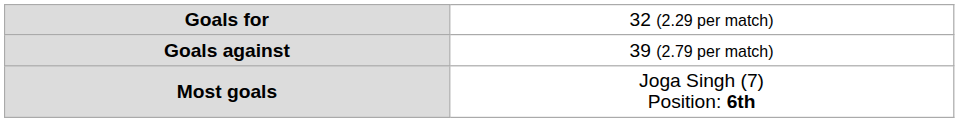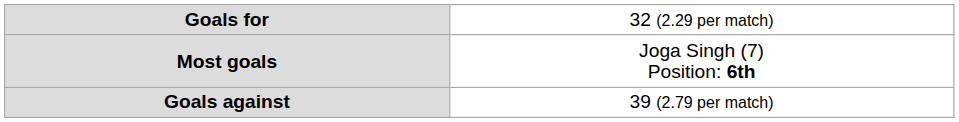rows swapped: Goals against <-> Most goals
